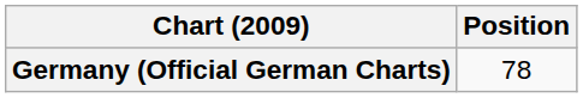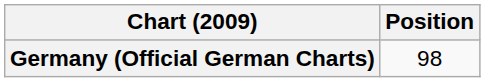Germany (Official German Charts) | Position: 78 -> 98
